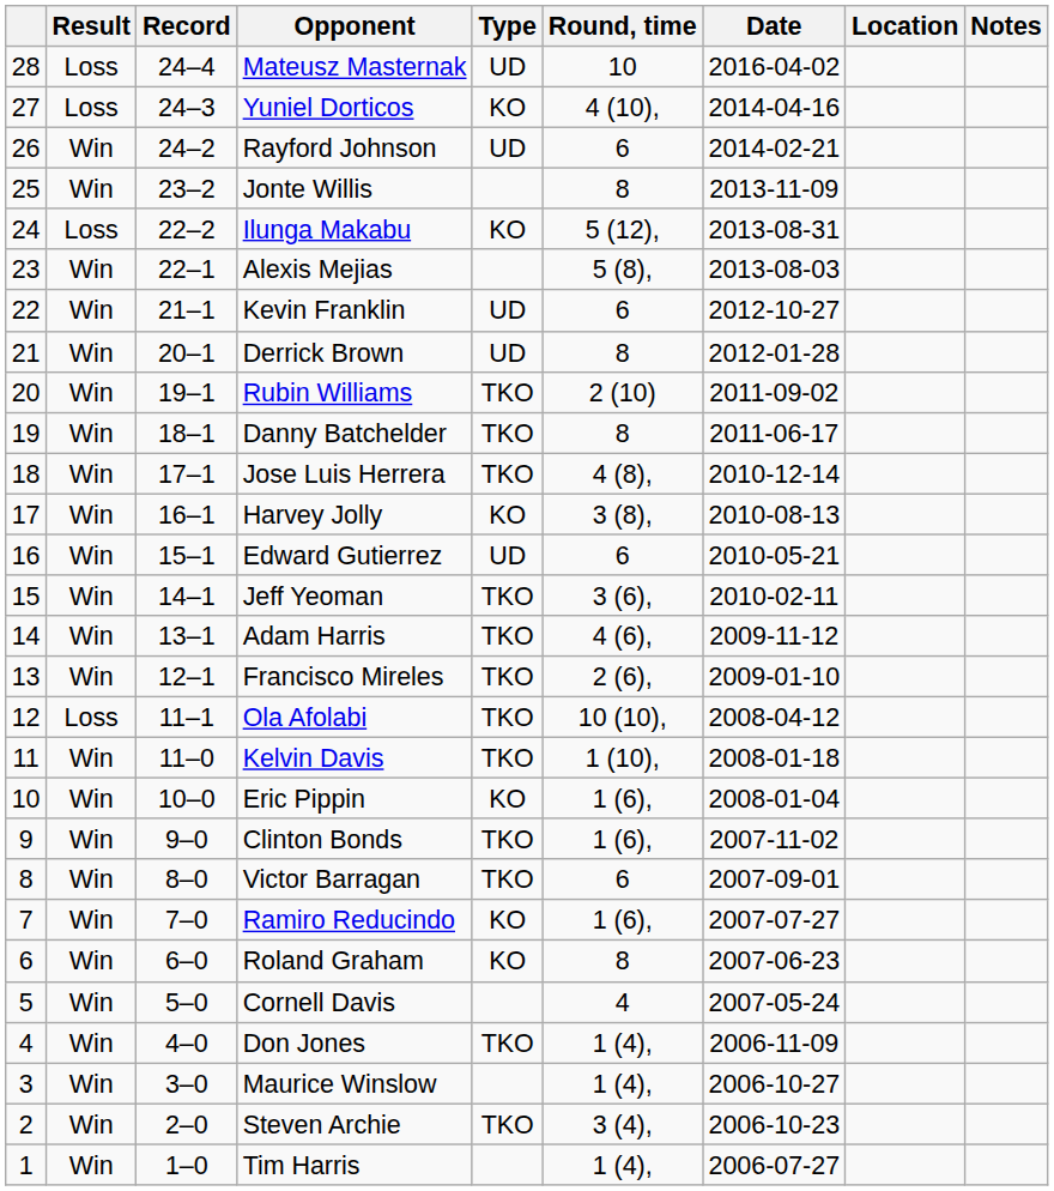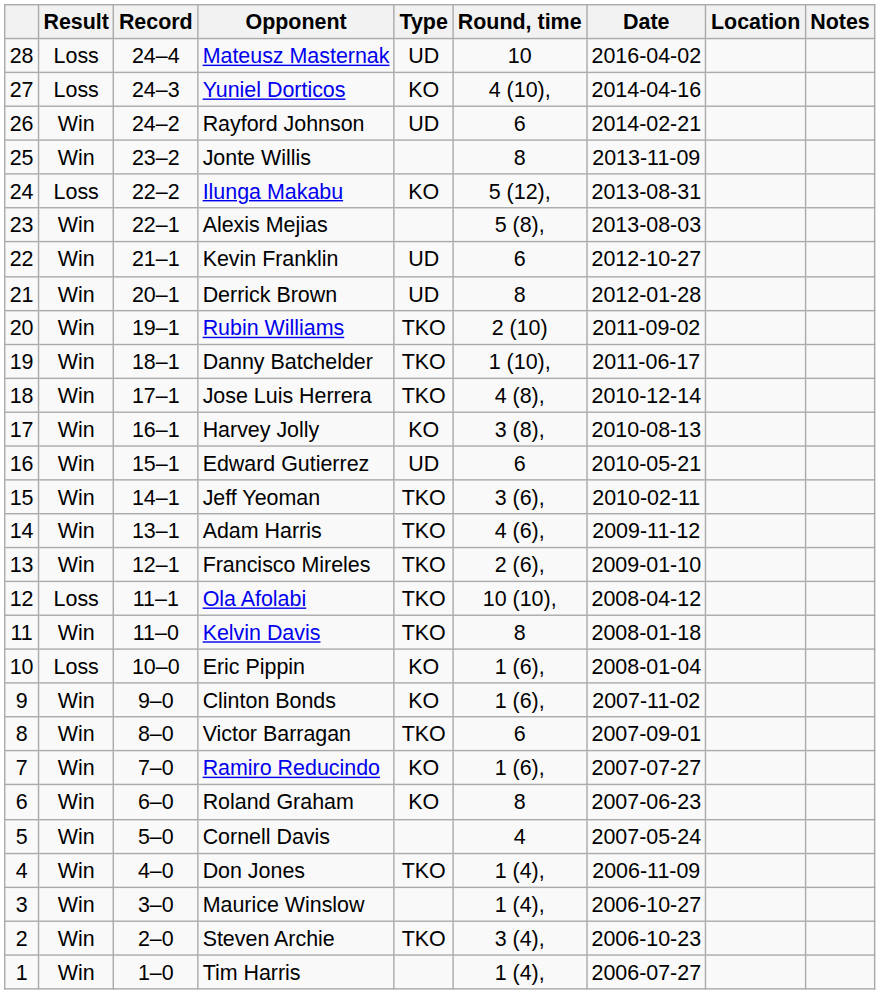Danny Batchelder | Round, time: 8 -> 1 (10),
Kelvin Davis | Round, time: 1 (10), -> 8
Eric Pippin | Result: Win -> Loss
Clinton Bonds | Type: TKO -> KO
